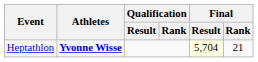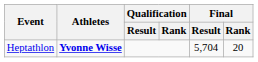Heptathlon | Final / Result: lightyellow background -> no background
Heptathlon | Final / Rank: 21 -> 20
